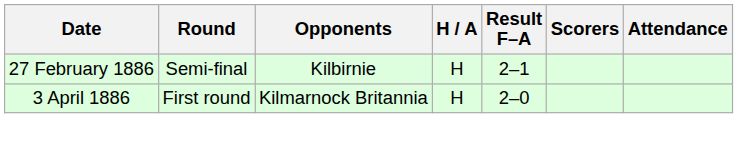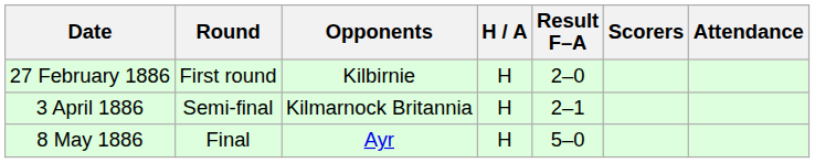27 February 1886 | Round: Semi-final -> First round
27 February 1886 | Result F–A: 2–1 -> 2–0
3 April 1886 | Round: First round -> Semi-final
3 April 1886 | Result F–A: 2–0 -> 2–1
+ row: 8 May 1886 | Final | Ayr | H | 5–0
